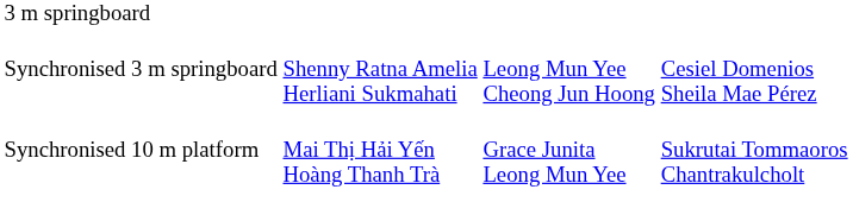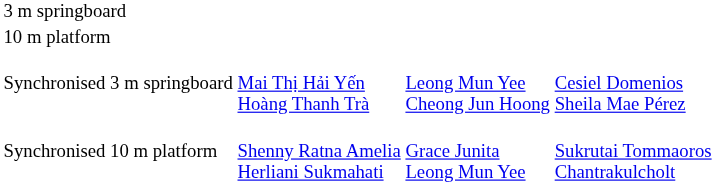+ row: 10 m platform
Synchronised 3 m springboard | column 2: Shenny Ratna Amelia Herliani Sukmahati -> Mai Thị Hải Yến Hoàng Thanh Trà
Synchronised 10 m platform | column 2: Mai Thị Hải Yến Hoàng Thanh Trà -> Shenny Ratna Amelia Herliani Sukmahati
